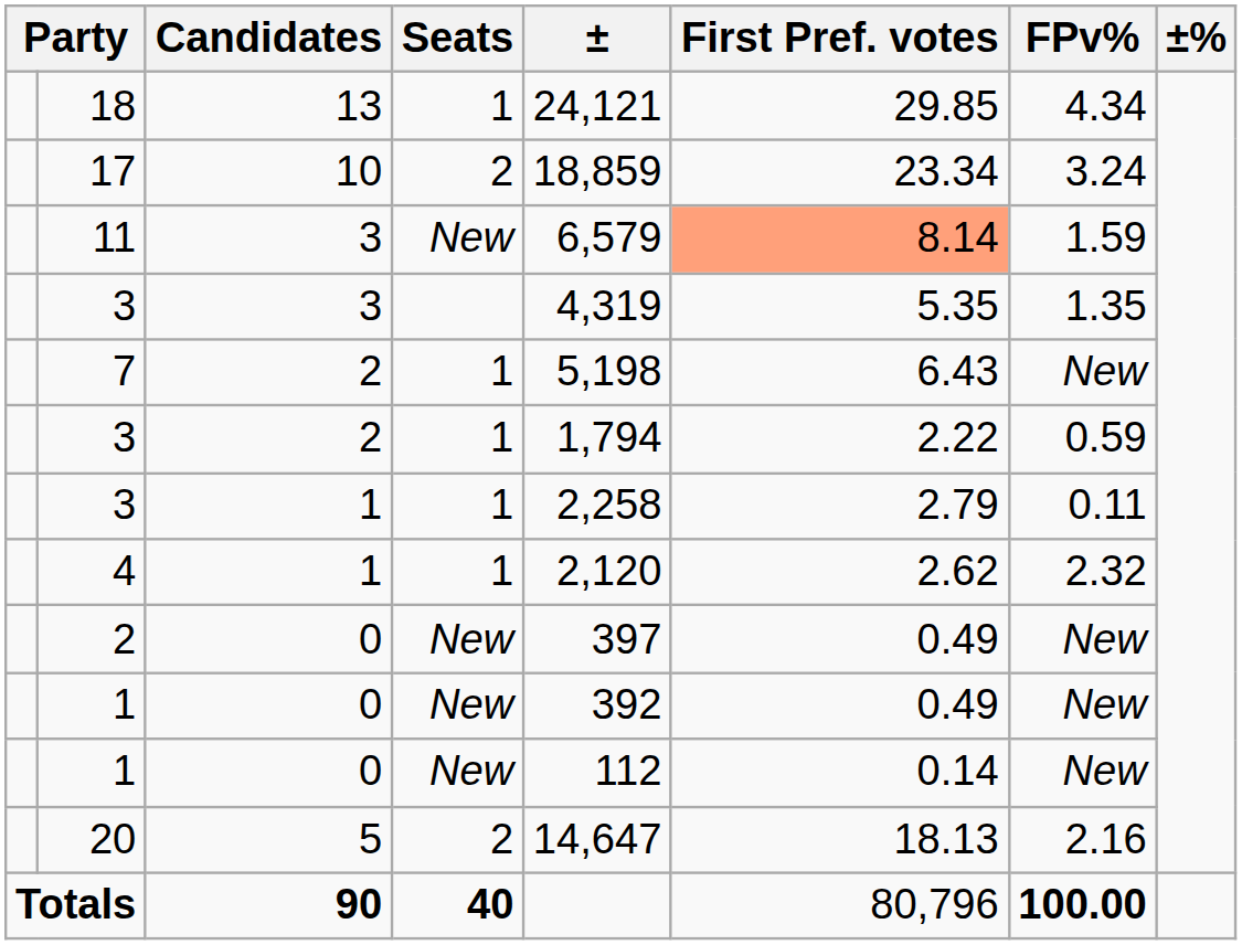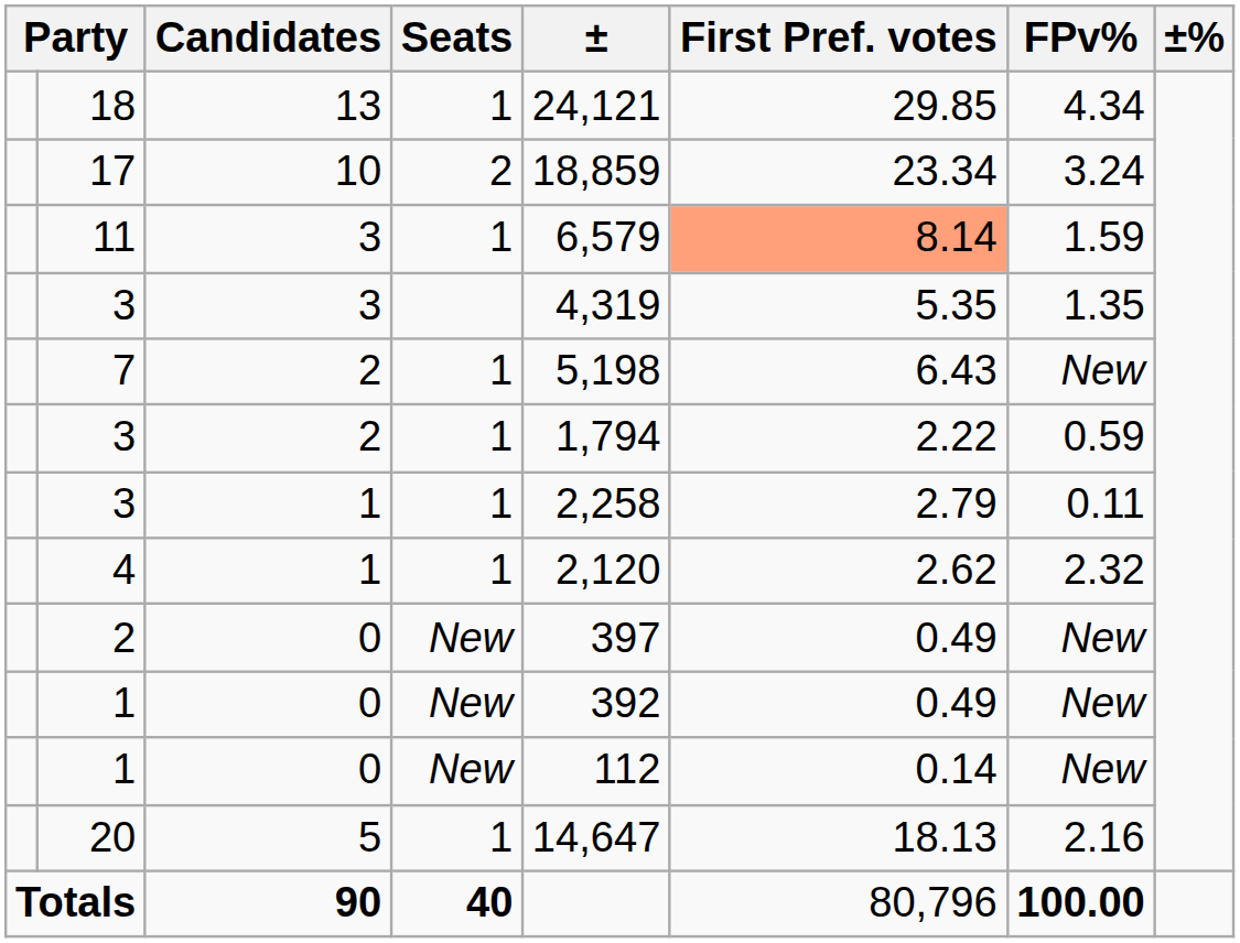11 | Seats: New -> 1
20 | Seats: 2 -> 1
